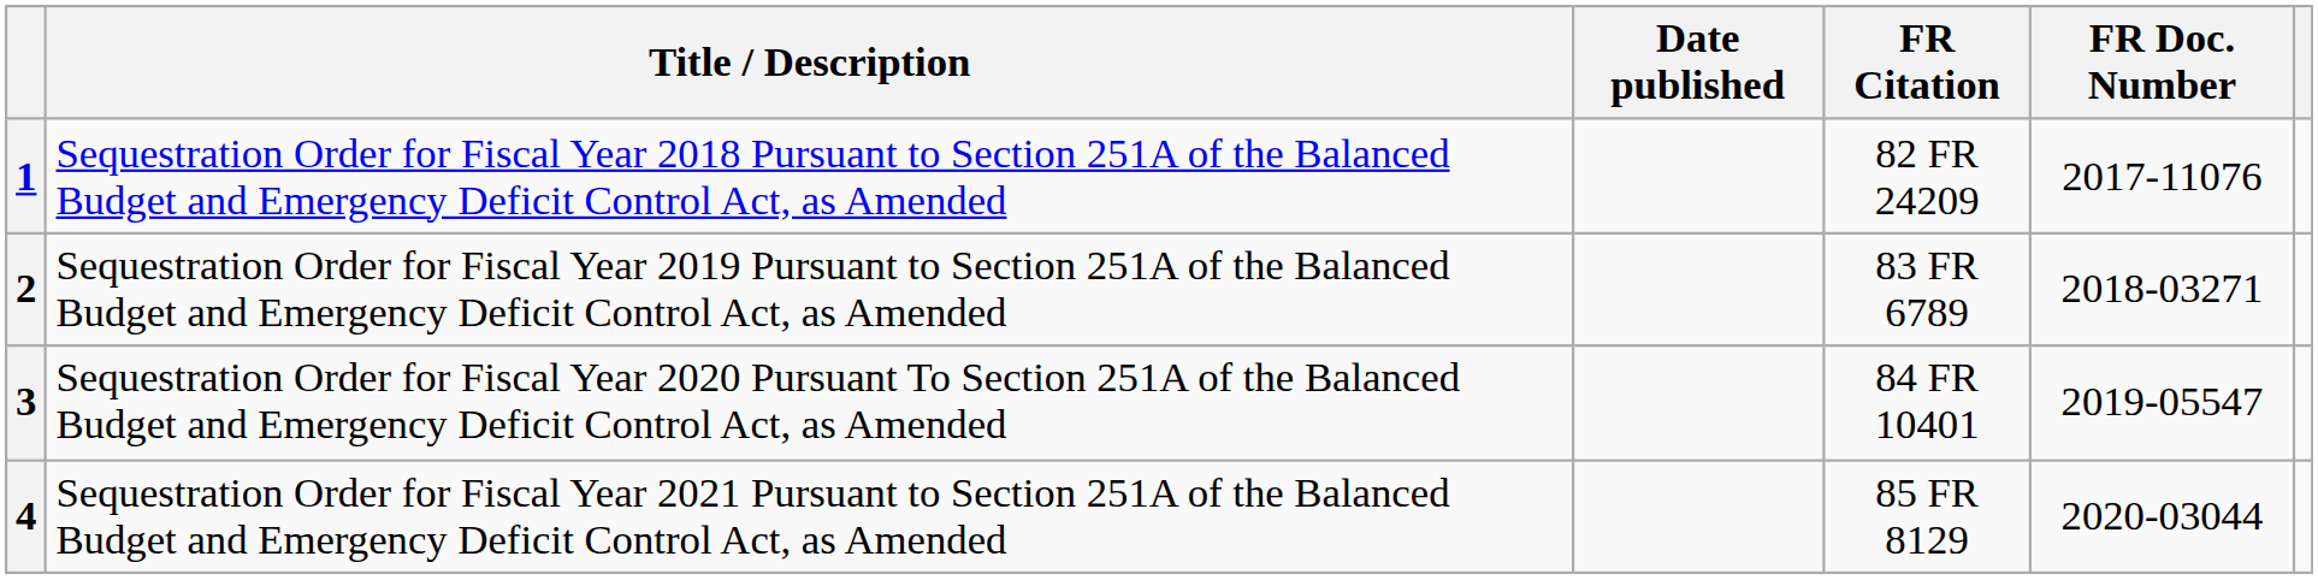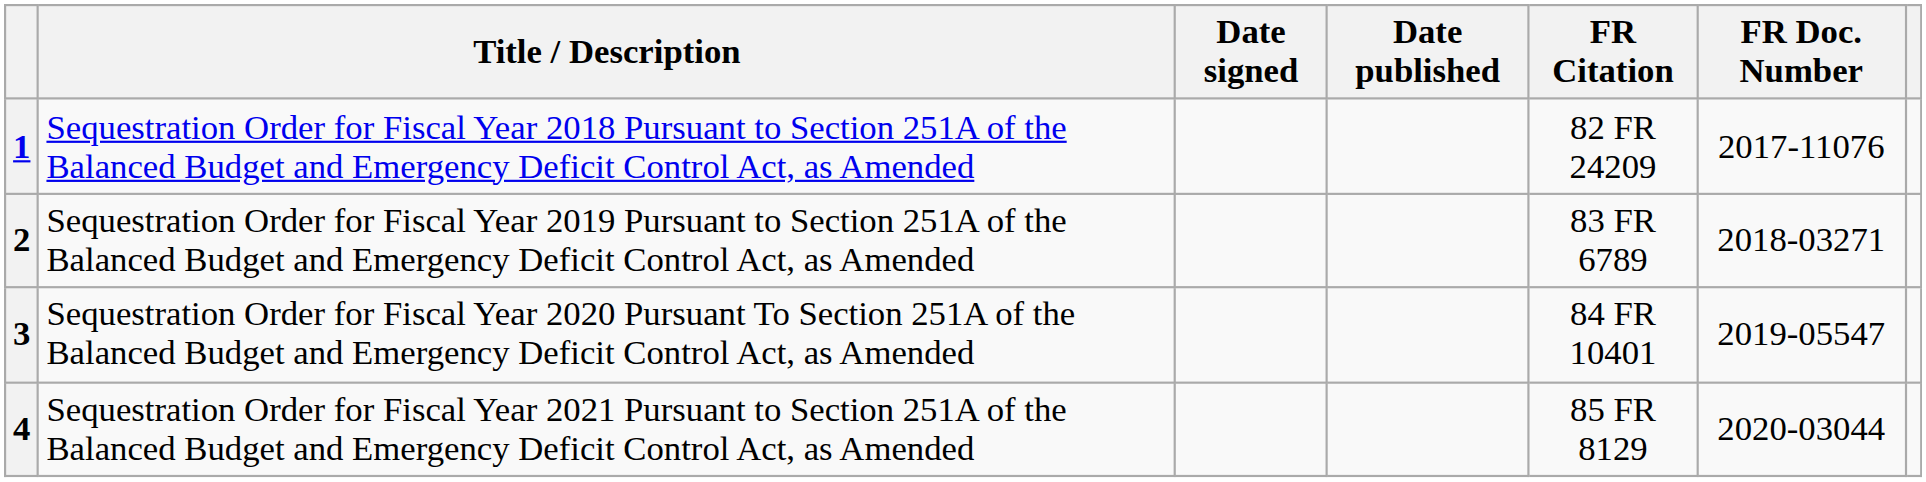+ column: Date signed
